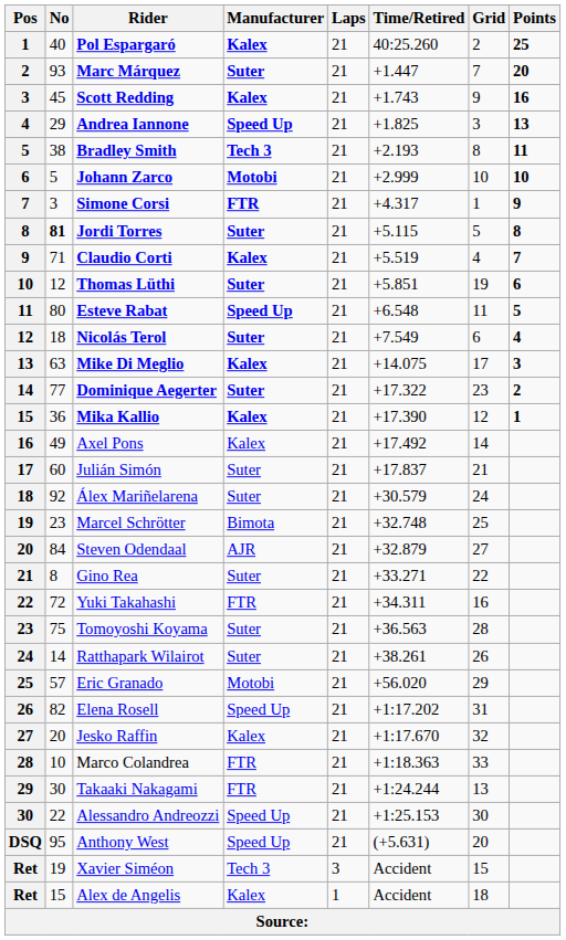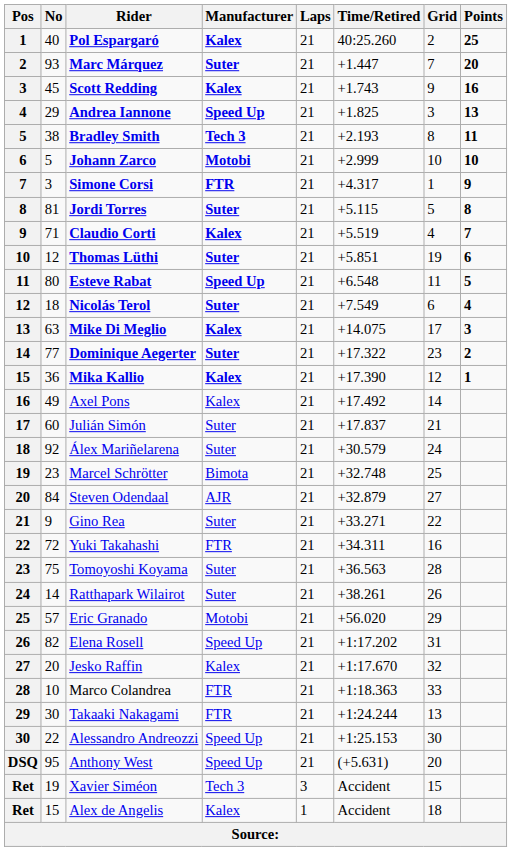Jordi Torres | No: bold -> normal
Gino Rea | No: 8 -> 9
